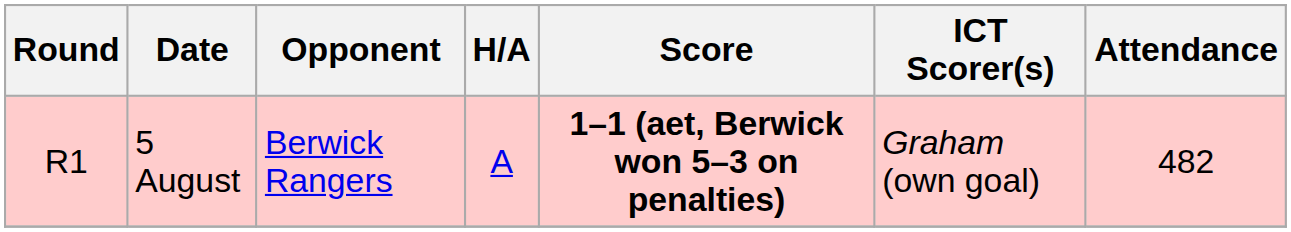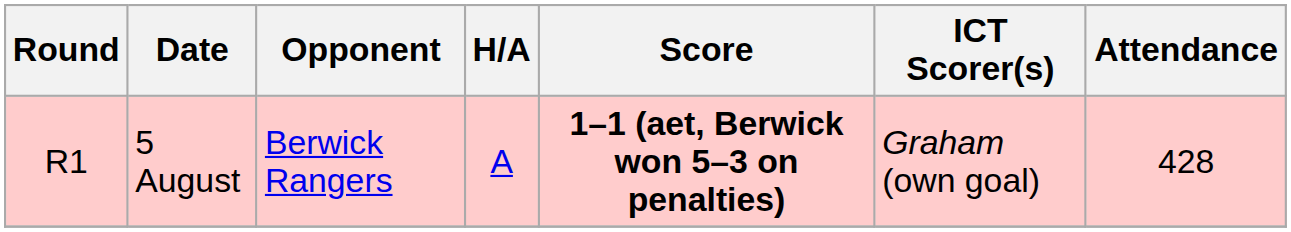5 August | Attendance: 482 -> 428
